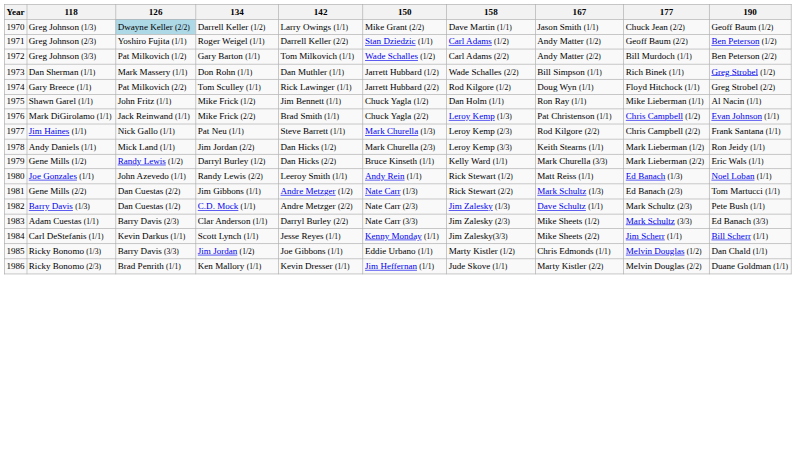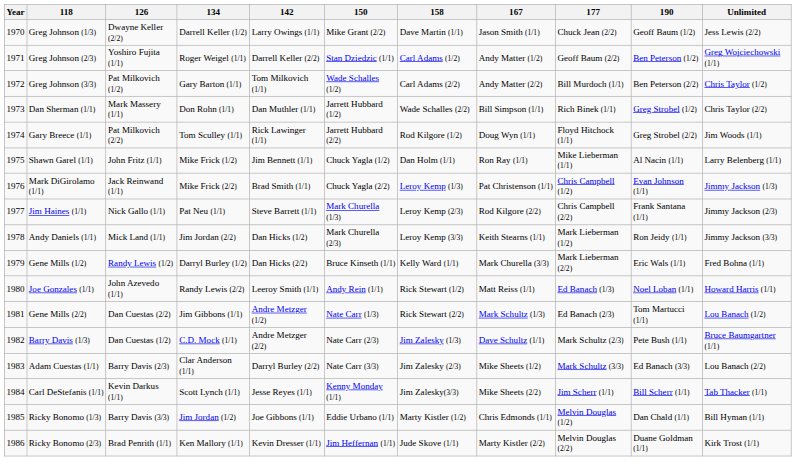+ column: Unlimited | Jess Lewis (2/2) | Greg Wojciechowski (1/1) | Chris Taylor (1/2) | Chris Taylor (2/2) | Jim Woods (1/1) | Larry Belenberg (1/1) | Jimmy Jackson (1/3) | Jimmy Jackson (2/3) | Jimmy Jackson (3/3) | Fred Bohna (1/1) | Howard Harris (1/1) | Lou Banach (1/2) | Bruce Baumgartner (1/1) | Lou Banach (2/2) | Tab Thacker (1/1) | Bill Hyman (1/1) | Kirk Trost (1/1)
Greg Johnson (1/3) | 126: lightblue background -> no background
